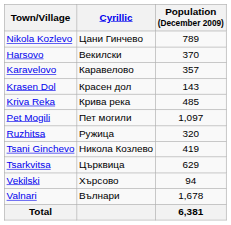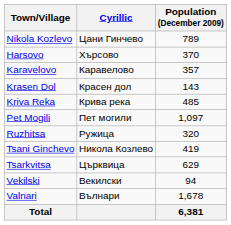Harsovo | Cyrillic: Векилски -> Хърсово
Vekilski | Cyrillic: Хърсово -> Векилски
